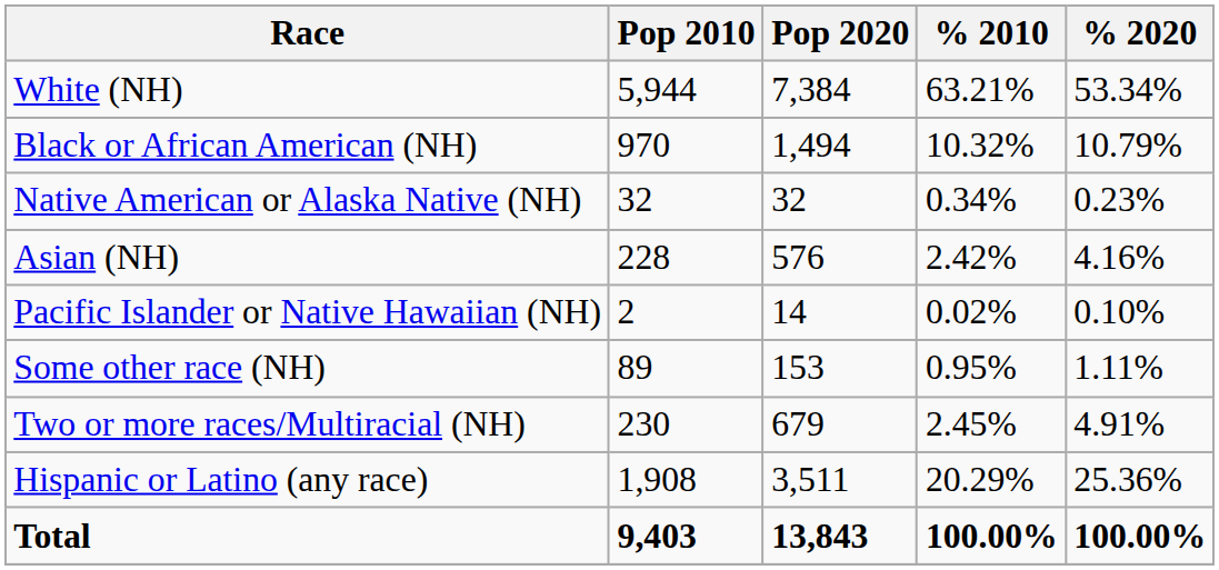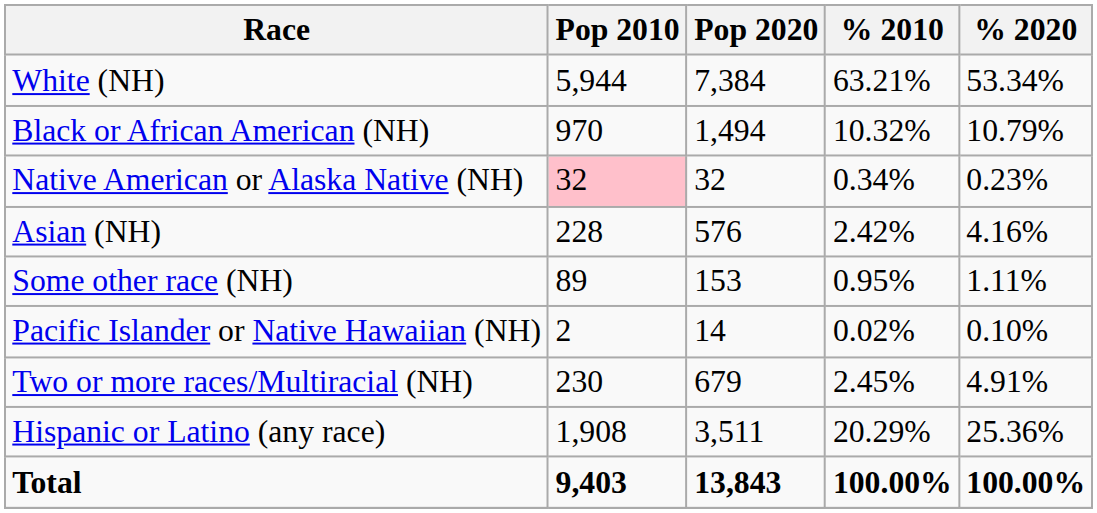Native American or Alaska Native (NH) | Pop 2010: no background -> pink background
rows swapped: Pacific Islander or Native Hawaiian (NH) <-> Some other race (NH)
